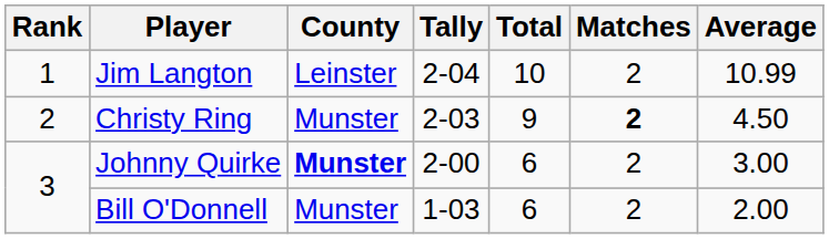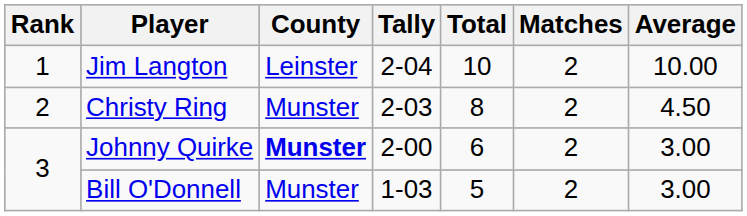Jim Langton | Average: 10.99 -> 10.00
Christy Ring | Total: 9 -> 8
Christy Ring | Matches: bold -> normal
Bill O'Donnell | Total: 6 -> 5
Bill O'Donnell | Average: 2.00 -> 3.00
